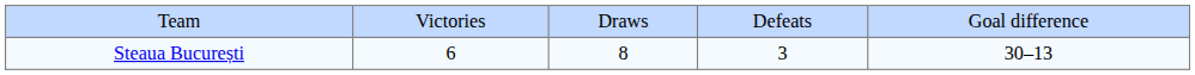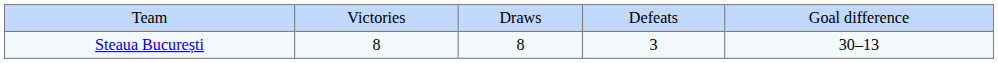Steaua București | column 2: 6 -> 8
